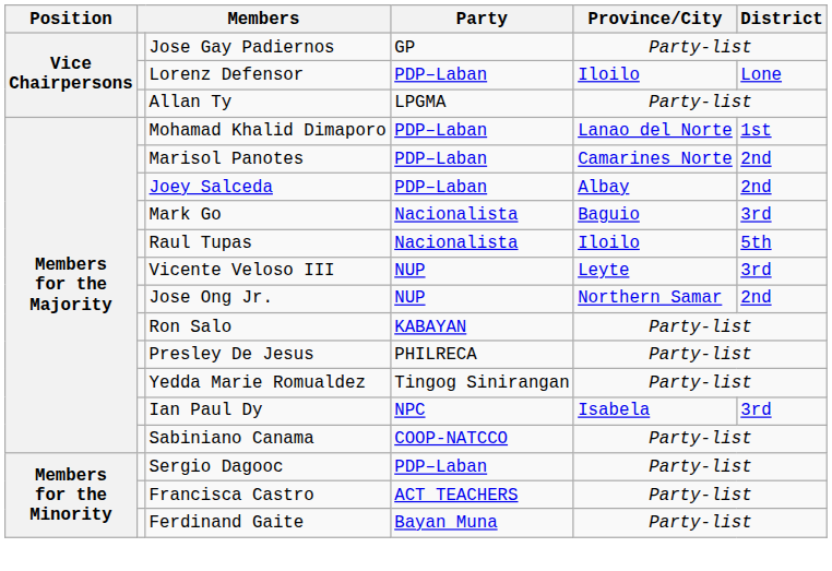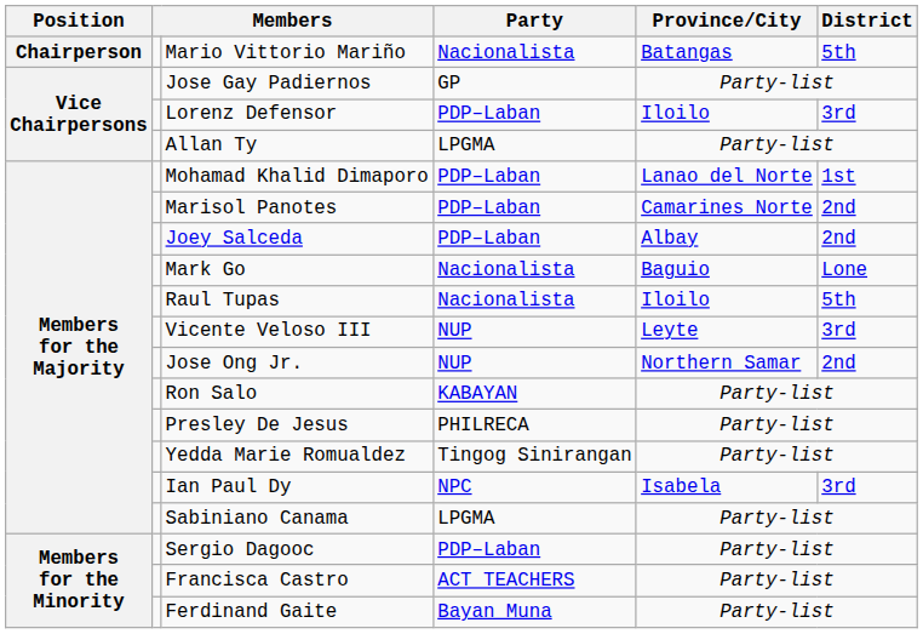+ row: Chairperson | Mario Vittorio Mariño | Nacionalista | Batangas | 5th
Lorenz Defensor | District: Lone -> 3rd
Mark Go | District: 3rd -> Lone
Sabiniano Canama | Party: COOP-NATCCO -> LPGMA
